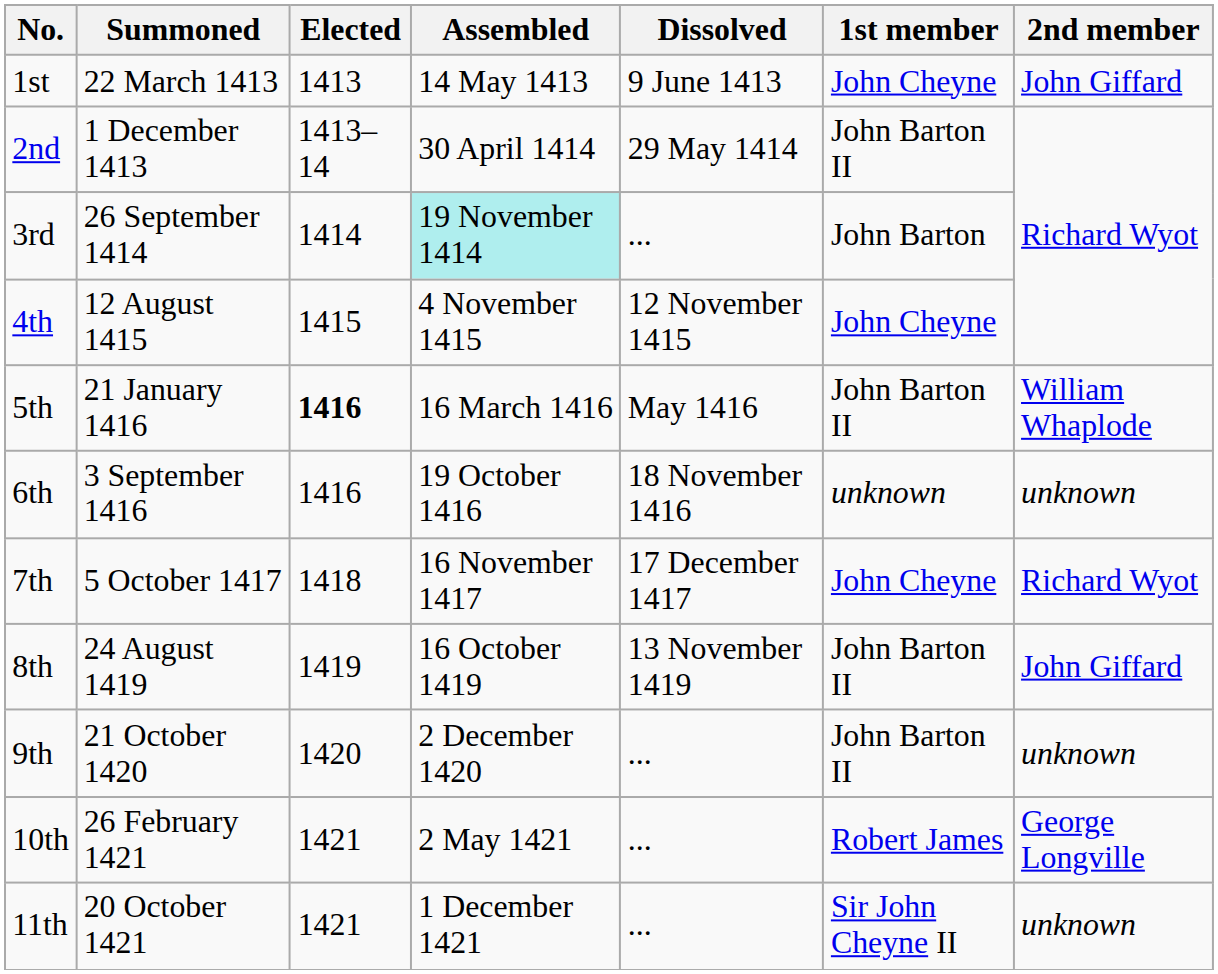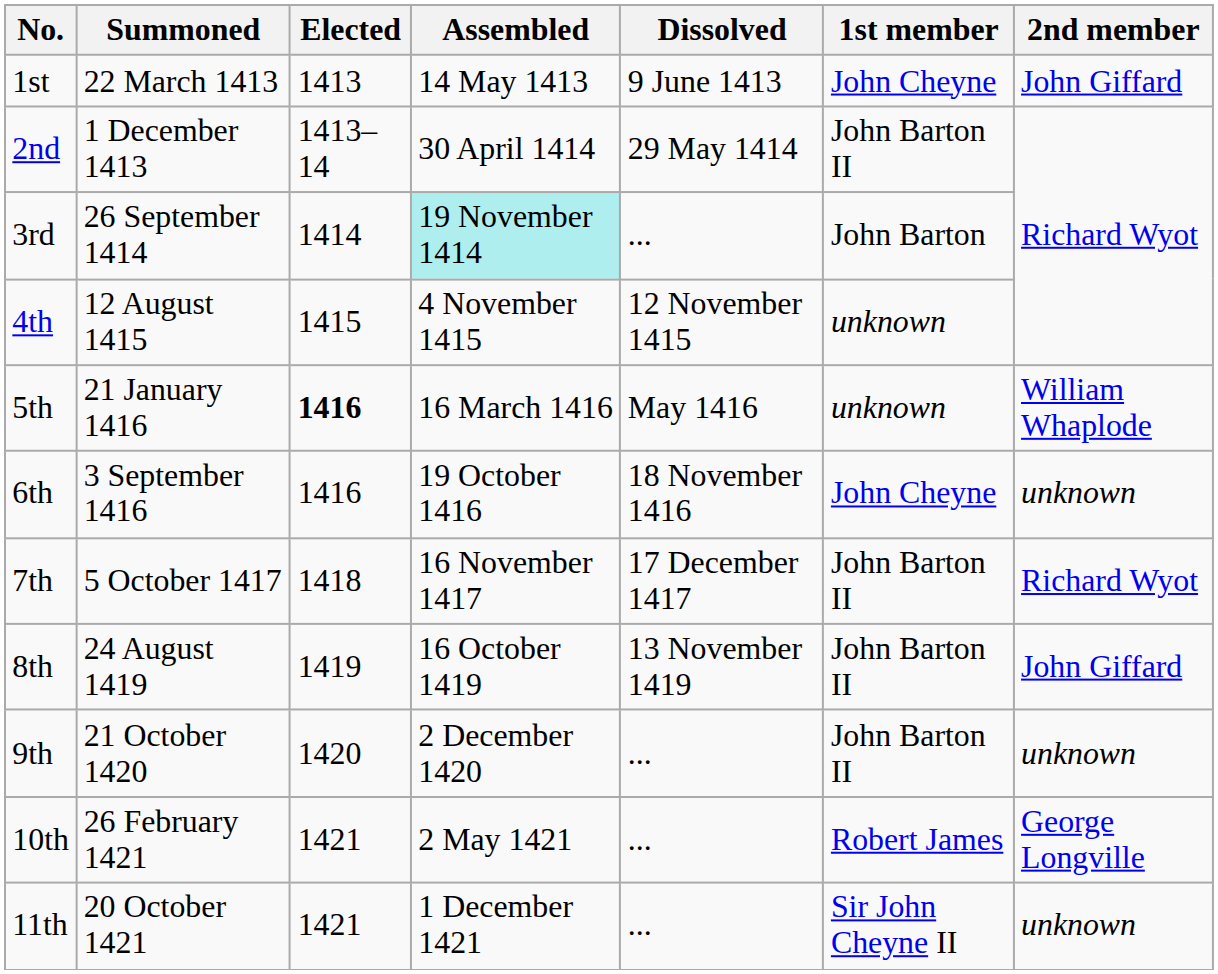4th | 1st member: John Cheyne -> unknown
5th | 1st member: John Barton II -> unknown
6th | 1st member: unknown -> John Cheyne
7th | 1st member: John Cheyne -> John Barton II
